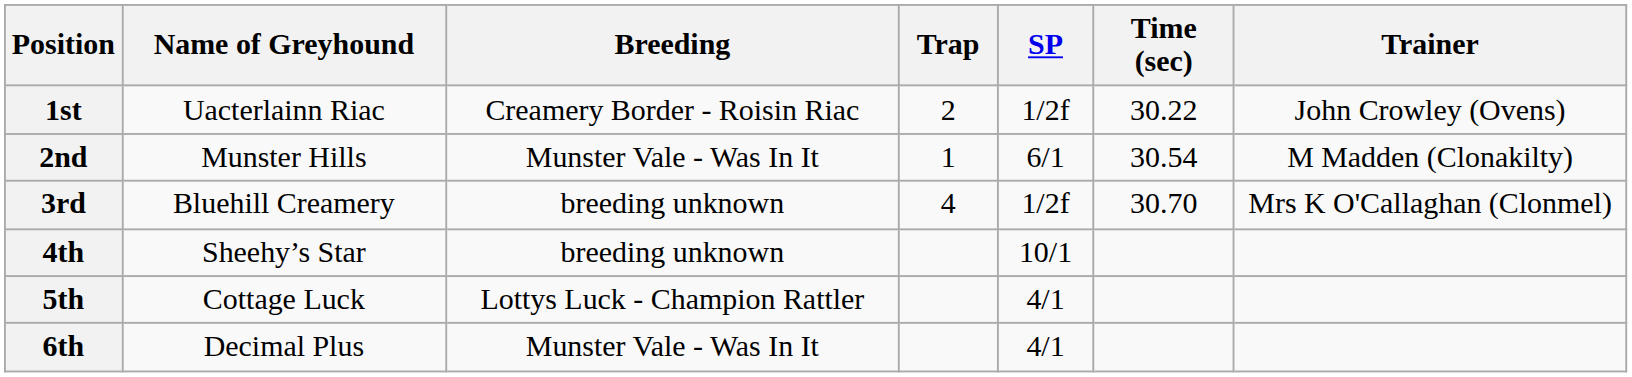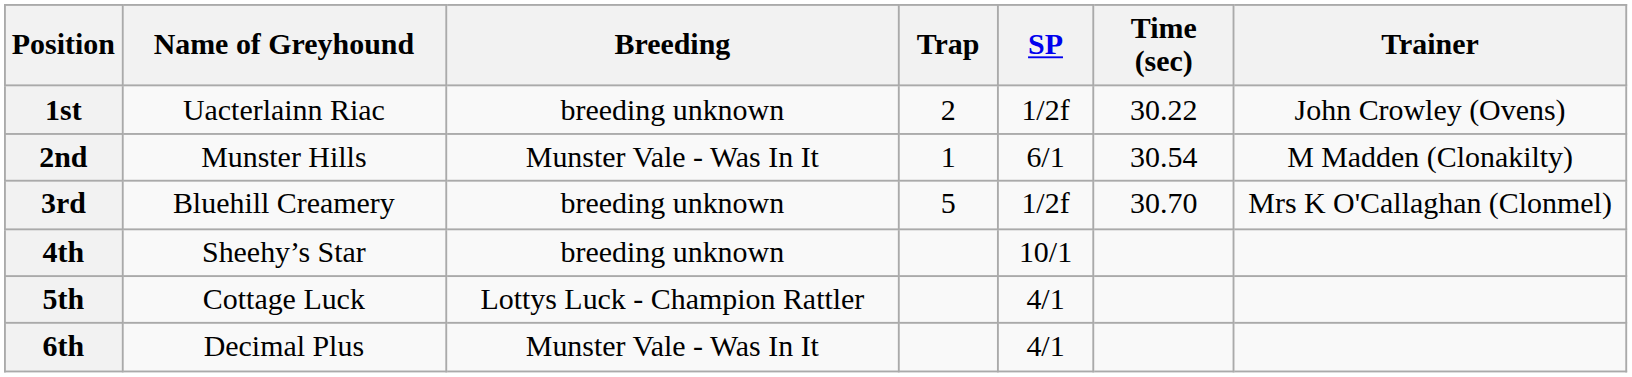1st | Breeding: Creamery Border - Roisin Riac -> breeding unknown
3rd | Trap: 4 -> 5
